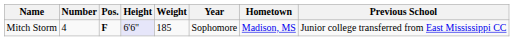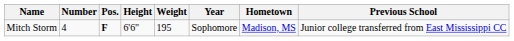Mitch Storm | Height: lavender background -> no background
Mitch Storm | Weight: 185 -> 195
